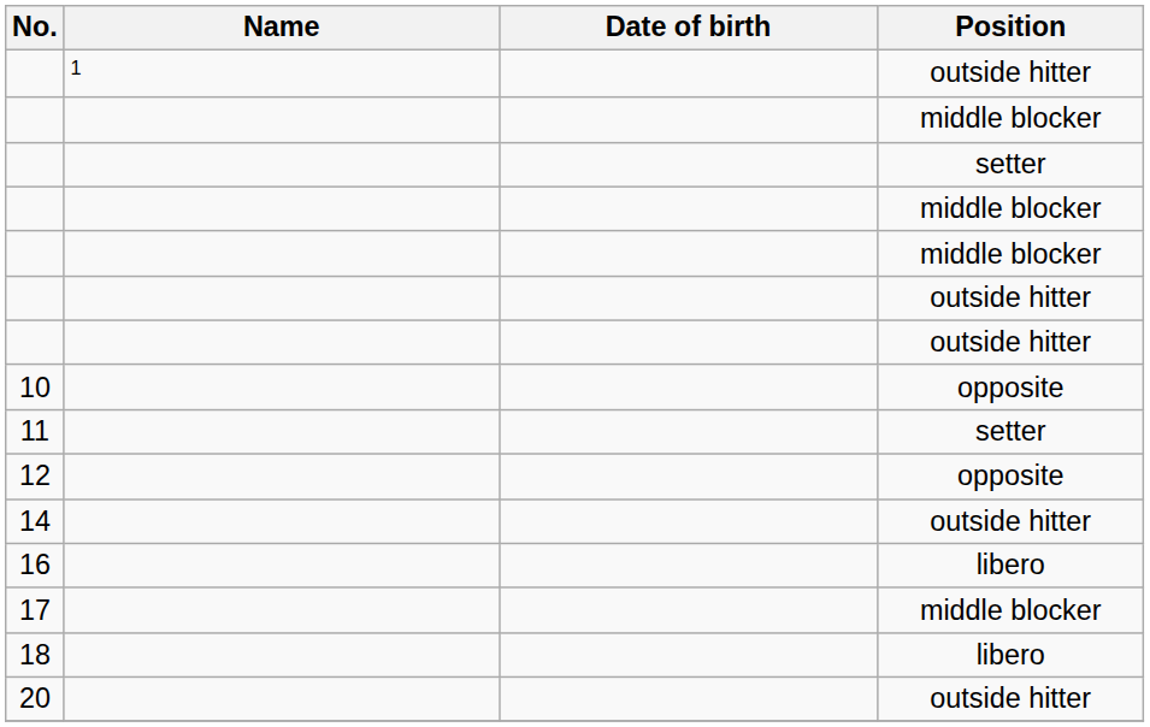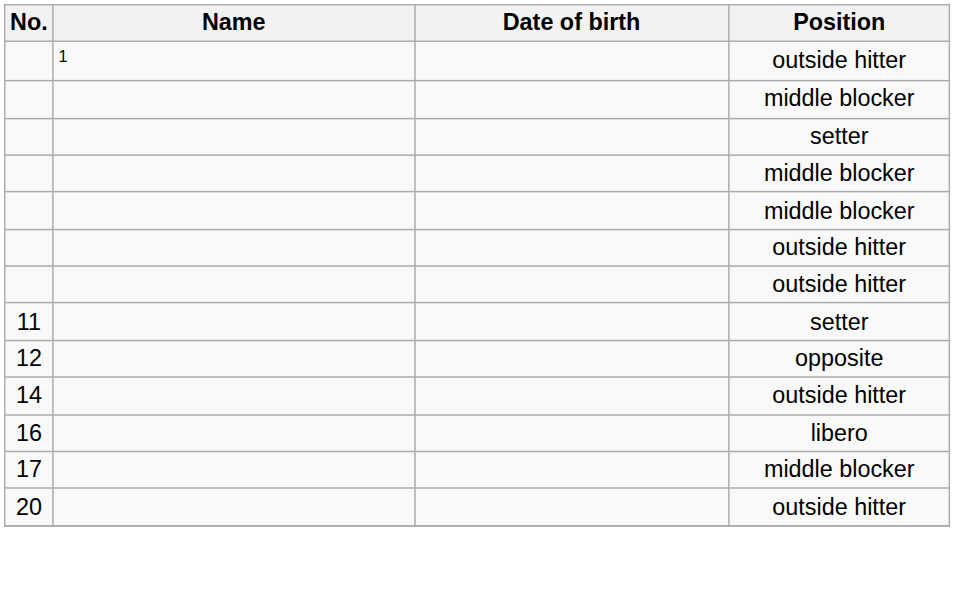- row: 10 | opposite
- row: 18 | libero
